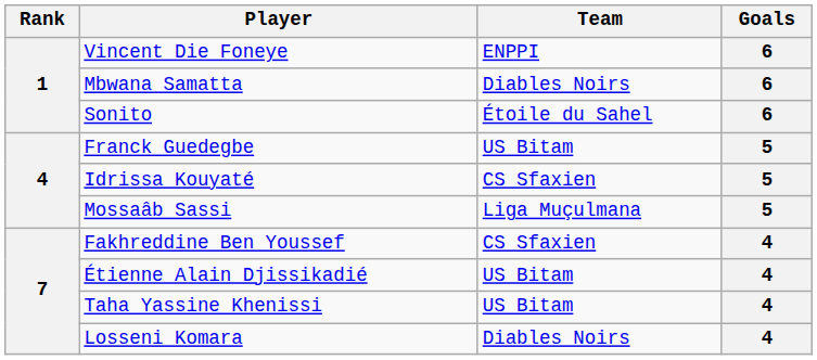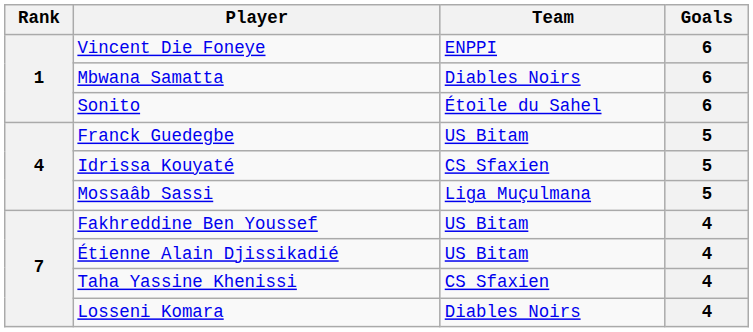Fakhreddine Ben Youssef | Team: CS Sfaxien -> US Bitam
Taha Yassine Khenissi | Team: US Bitam -> CS Sfaxien
